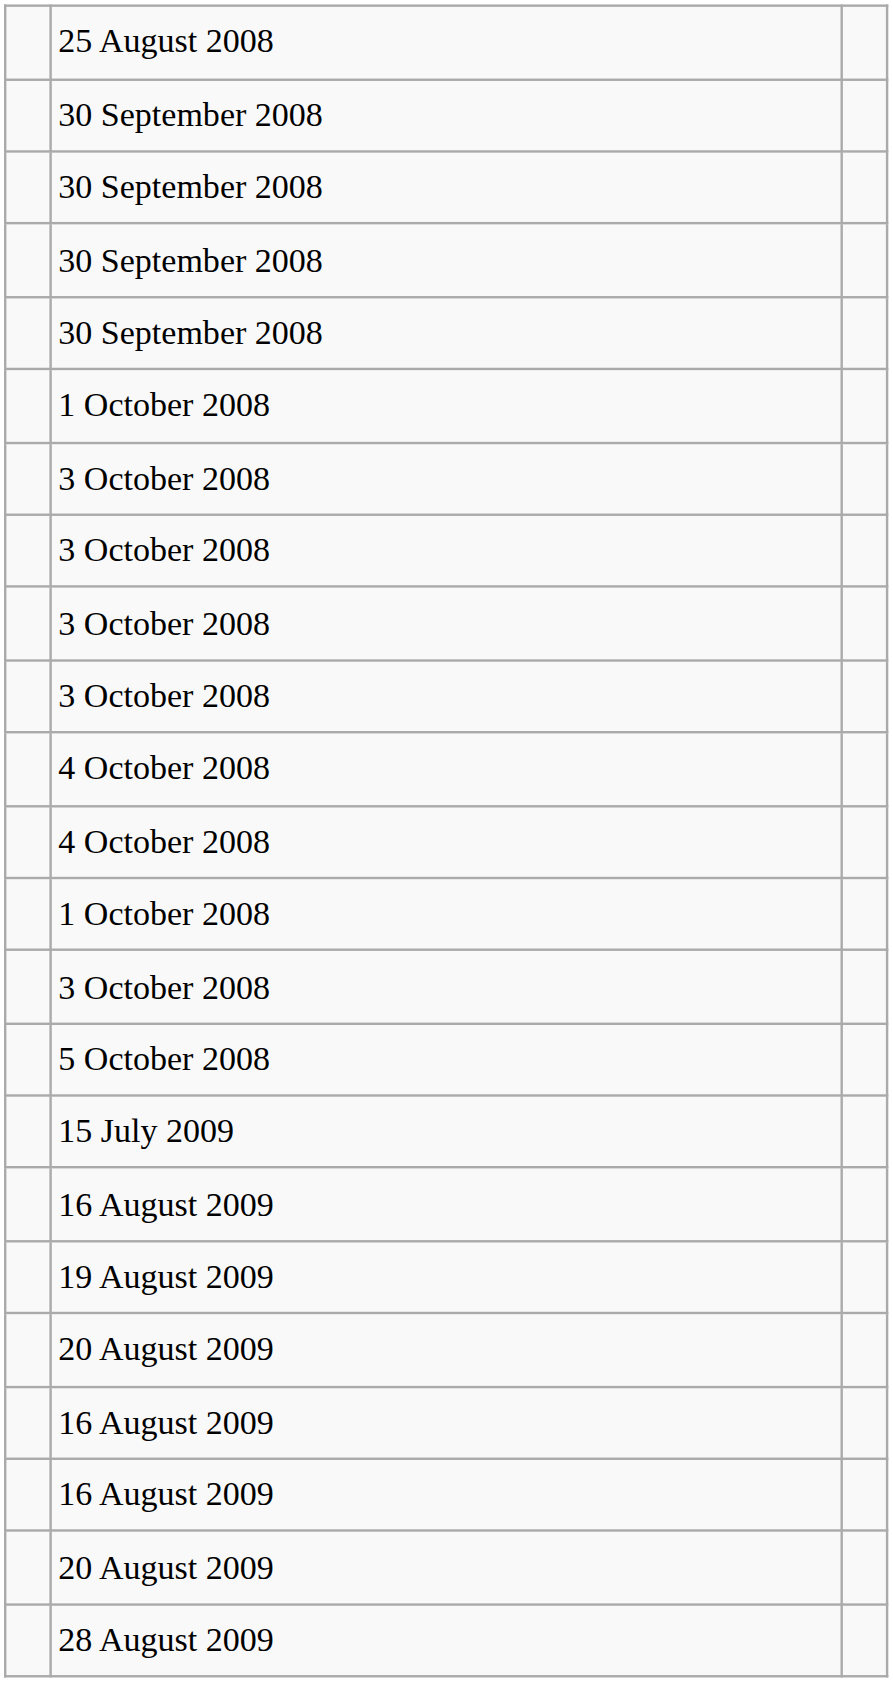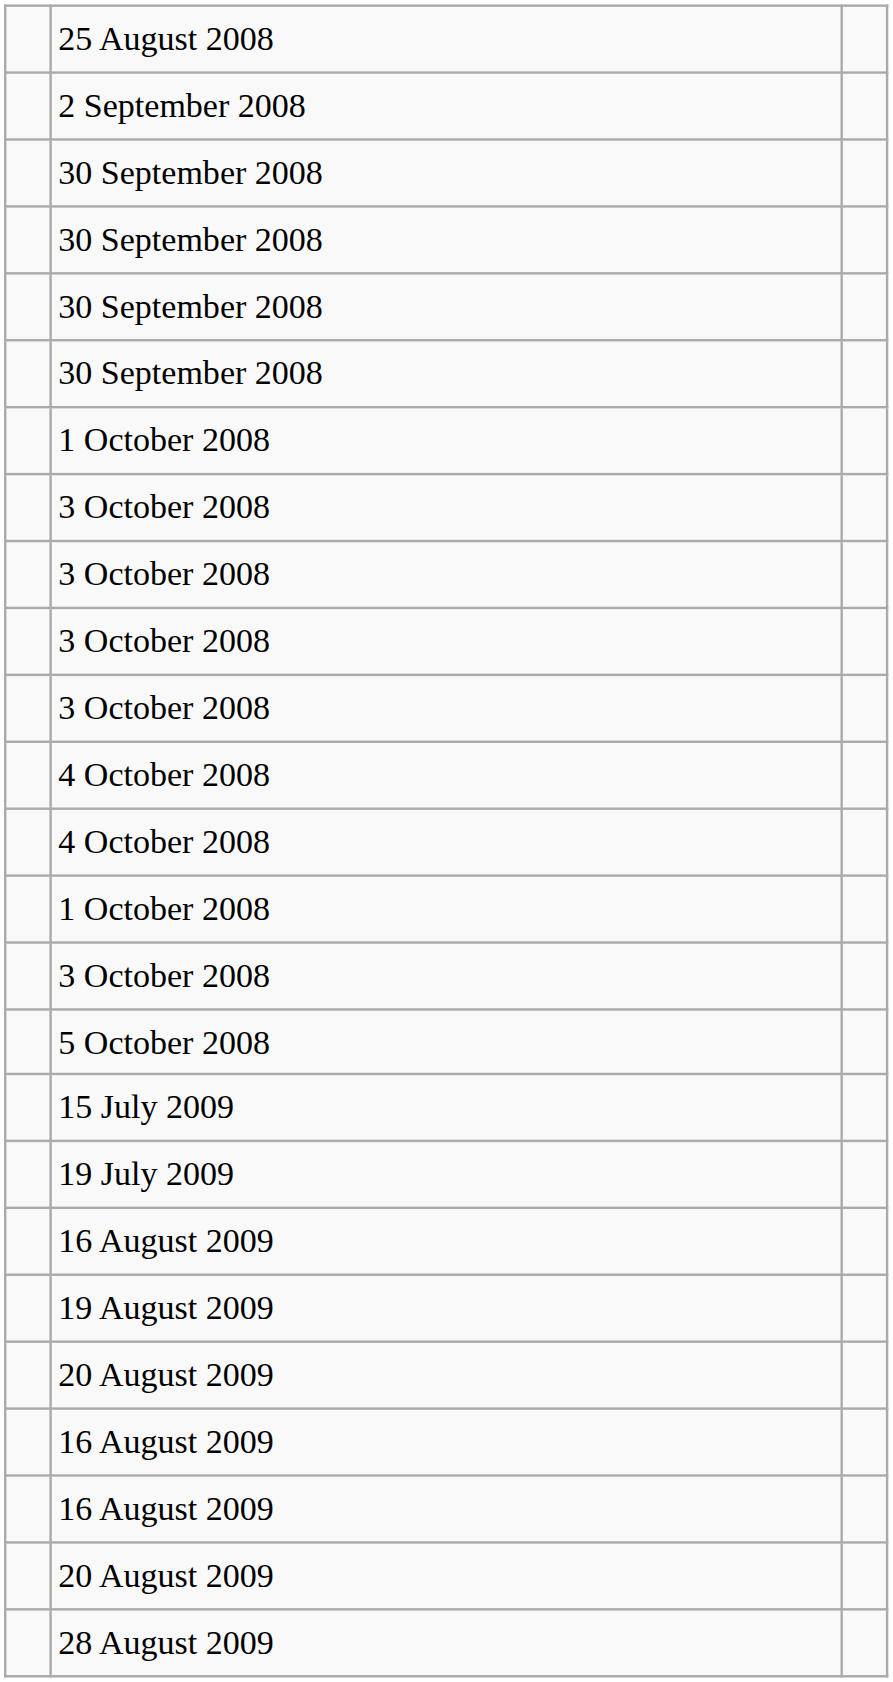+ row: 2 September 2008
+ row: 19 July 2009
